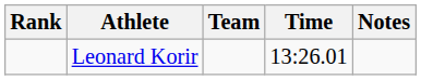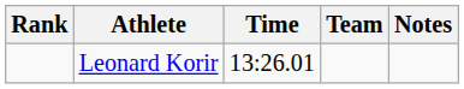columns swapped: Team <-> Time
